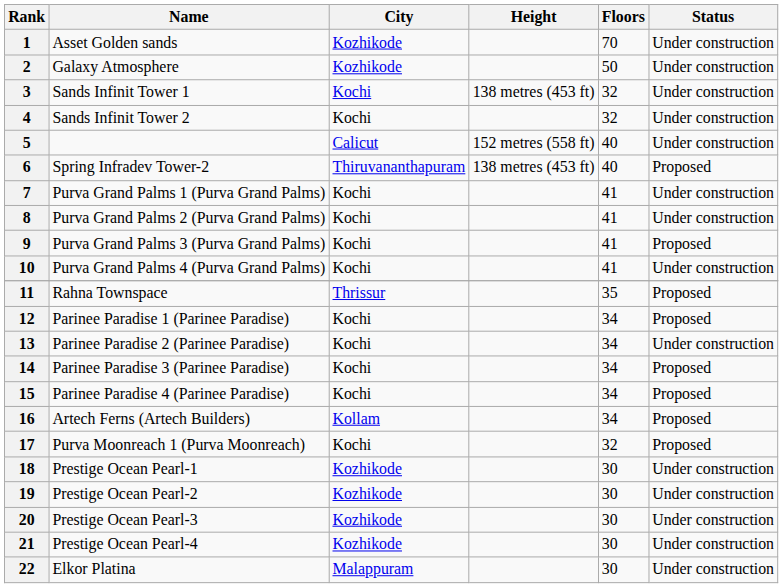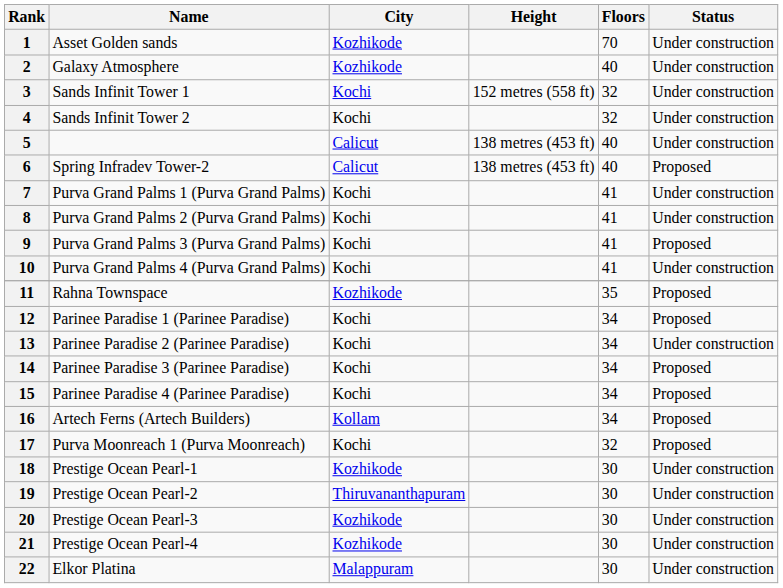2 | Floors: 50 -> 40
3 | Height: 138 metres (453 ft) -> 152 metres (558 ft)
5 | Height: 152 metres (558 ft) -> 138 metres (453 ft)
6 | City: Thiruvananthapuram -> Calicut
11 | City: Thrissur -> Kozhikode
19 | City: Kozhikode -> Thiruvananthapuram
